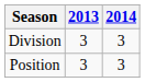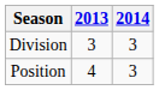Position | 2013: 3 -> 4
